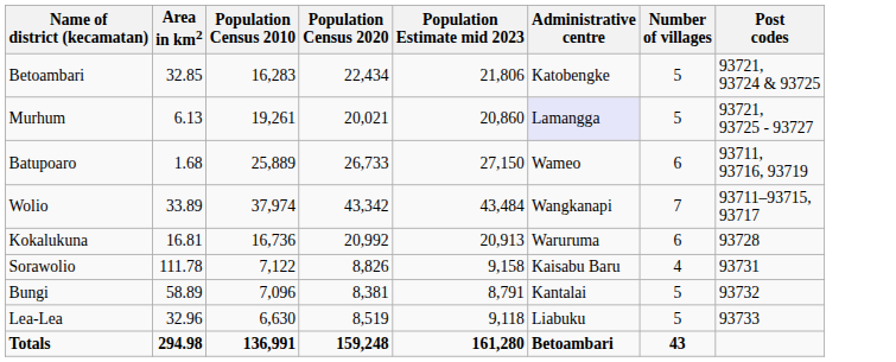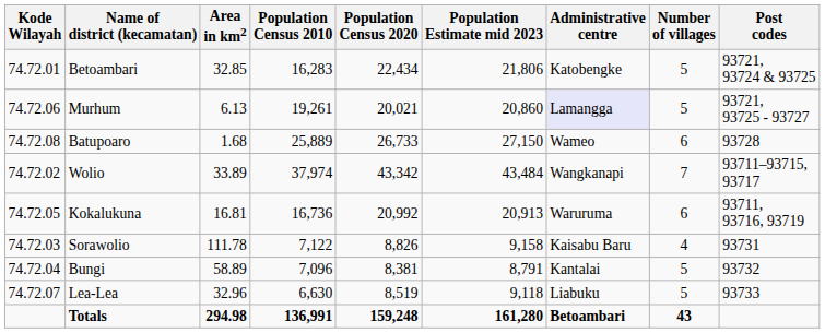+ column: Kode Wilayah | 74.72.01 | 74.72.06 | 74.72.08 | 74.72.02 | 74.72.05 | 74.72.03 | 74.72.04 | 74.72.07
Batupoaro | Post codes: 93711, 93716, 93719 -> 93728
Kokalukuna | Post codes: 93728 -> 93711, 93716, 93719
